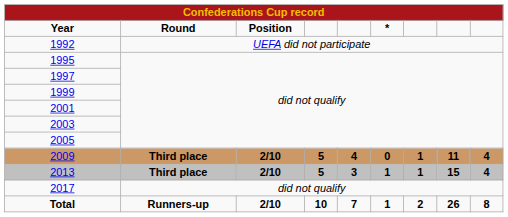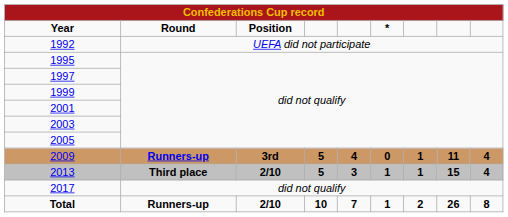2009 | Round: Third place -> Runners-up
2009 | Position: 2/10 -> 3rd
